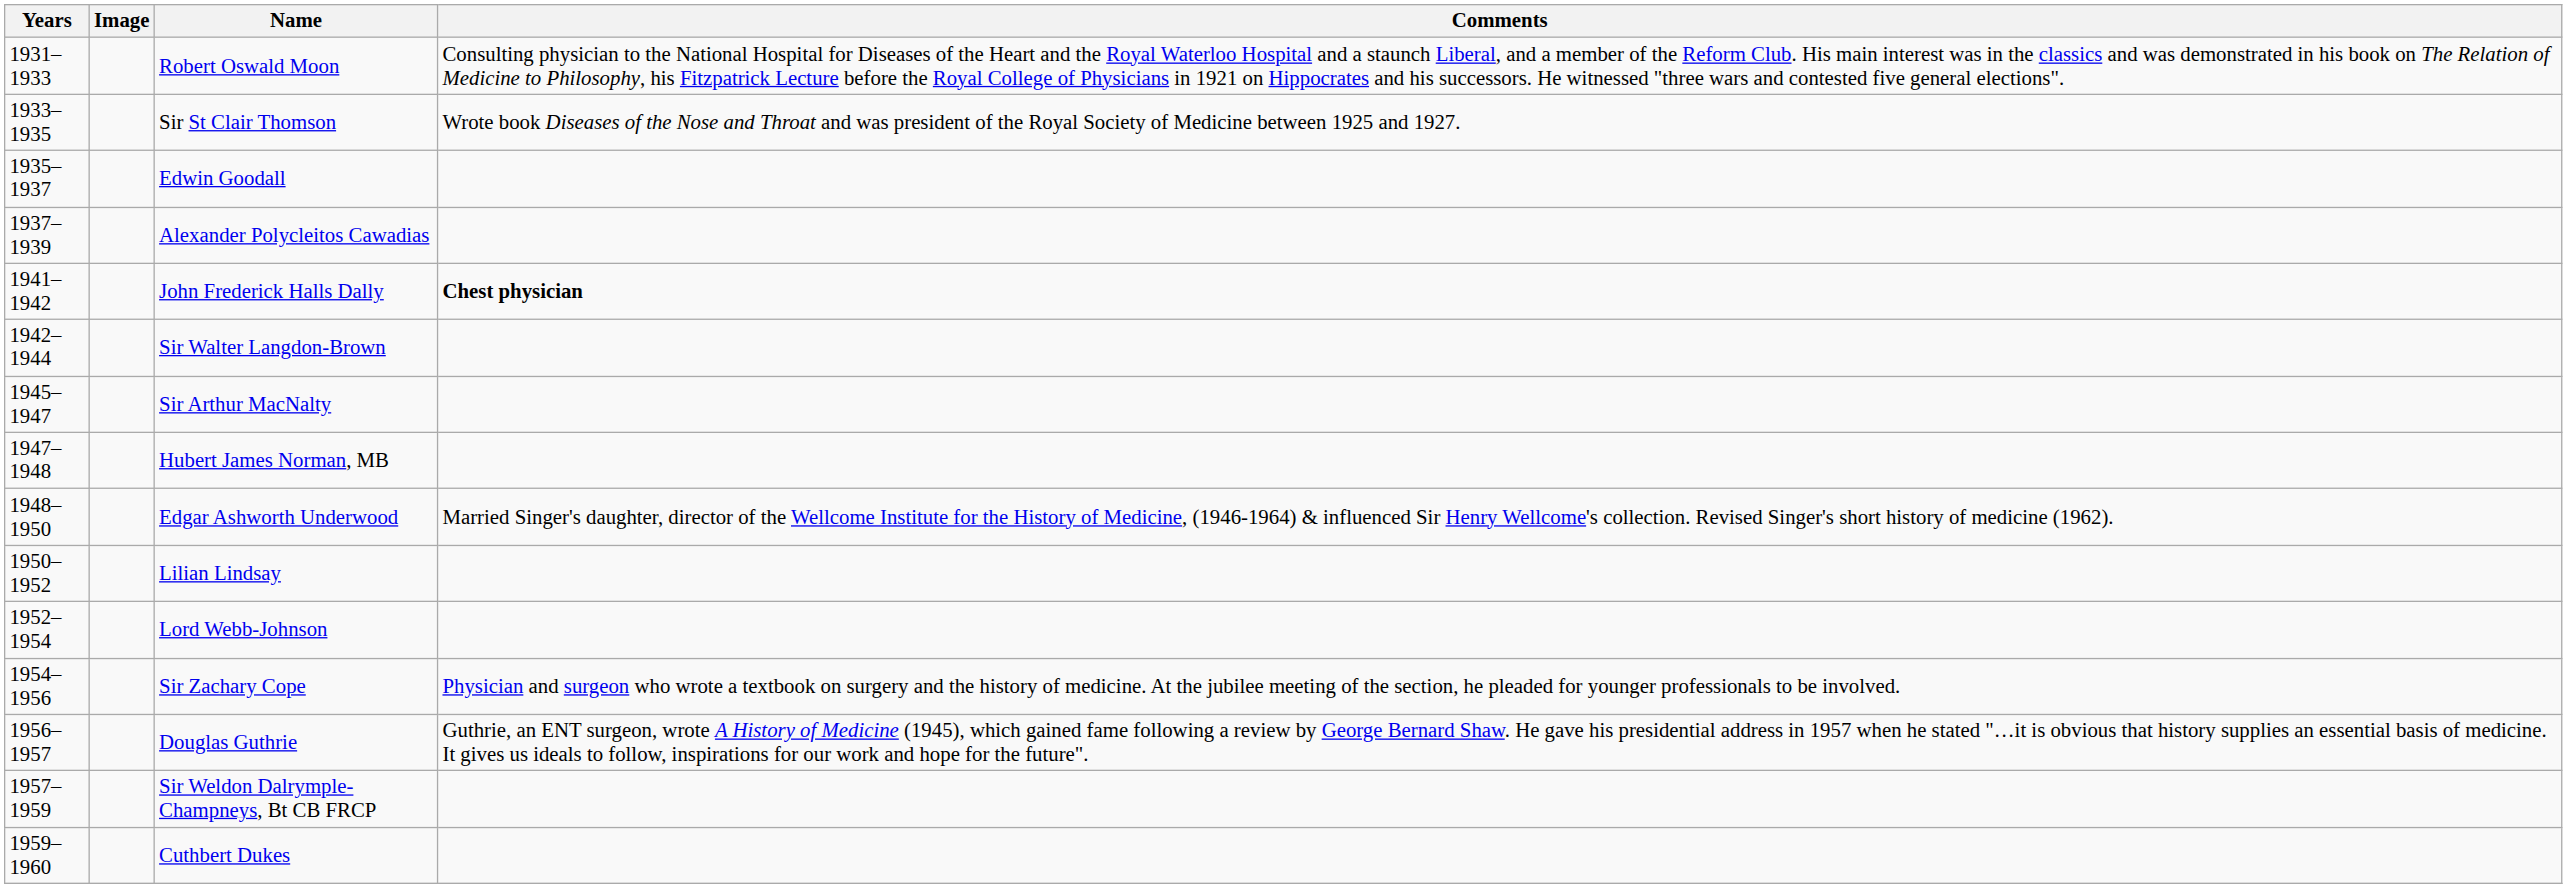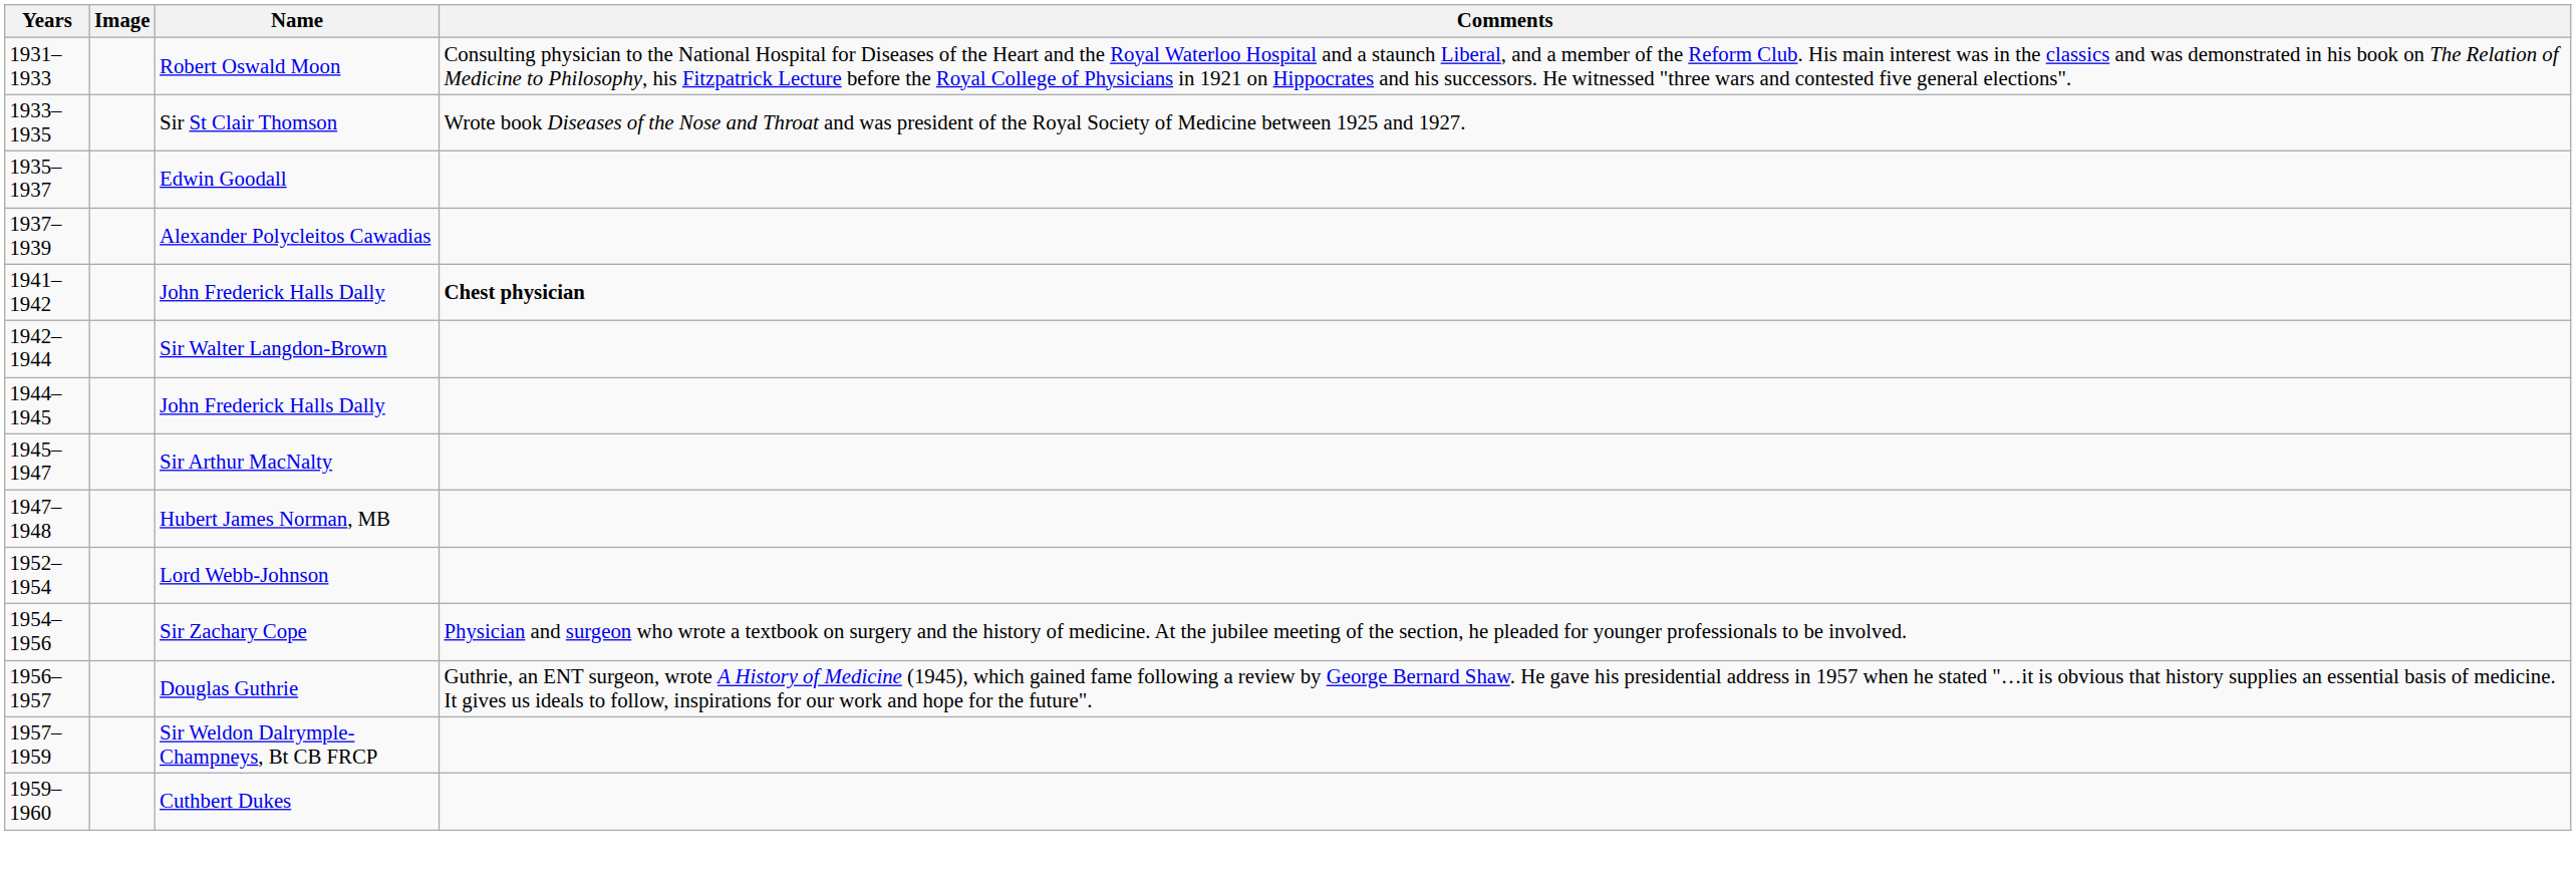+ row: 1944–1945 | John Frederick Halls Dally
- row: 1948–1950 | Edgar Ashworth Underwood | Married Singer's daughter, director of the Wellcome Institute for the History of Medicine, (1946-1964) & influenced Sir Henry Wellcome's collection. Revised Singer's short history of medicine (1962).
- row: 1950–1952 | Lilian Lindsay
